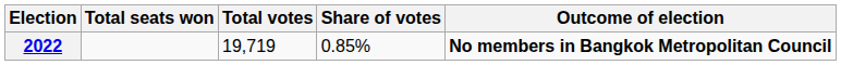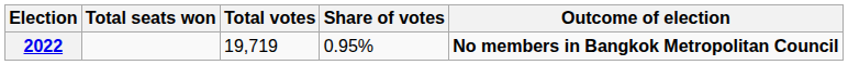2022 | Share of votes: 0.85% -> 0.95%
